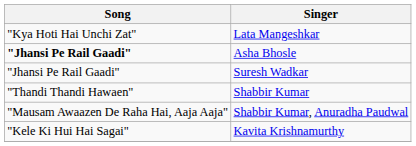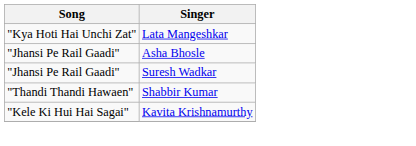Asha Bhosle | Song: bold -> normal
- row: "Mausam Awaazen De Raha Hai, Aaja Aaja" | Shabbir Kumar, Anuradha Paudwal
